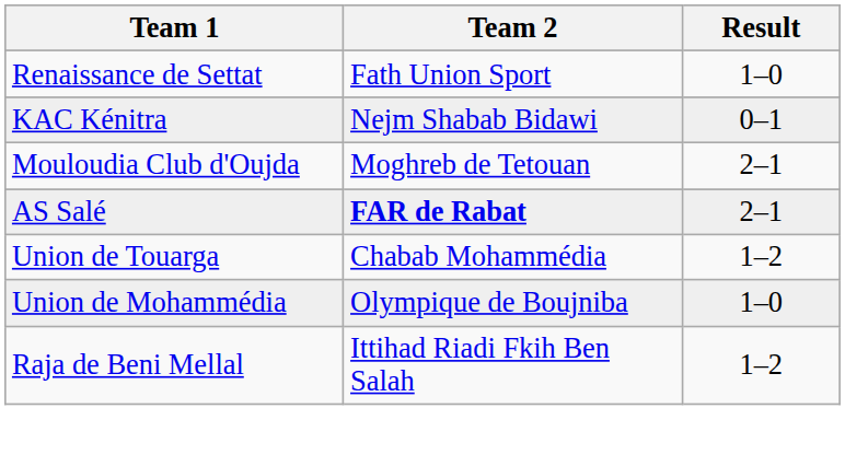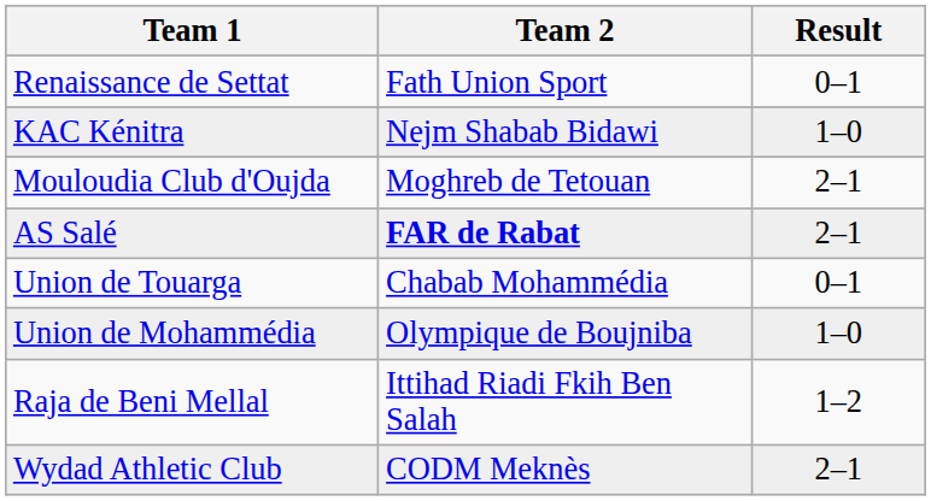Renaissance de Settat | Result: 1–0 -> 0–1
KAC Kénitra | Result: 0–1 -> 1–0
Union de Touarga | Result: 1–2 -> 0–1
+ row: Wydad Athletic Club | CODM Meknès | 2–1
